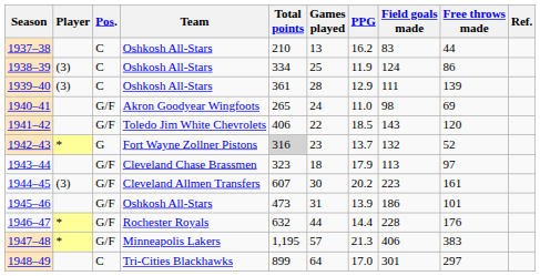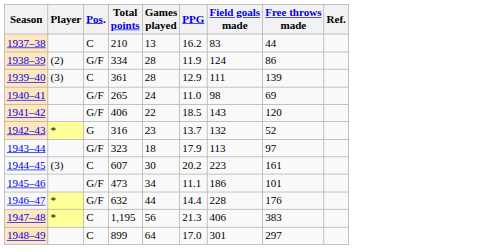- column: Team | Oshkosh All-Stars | Oshkosh All-Stars | Oshkosh All-Stars | Akron Goodyear Wingfoots | Toledo Jim White Chevrolets | Fort Wayne Zollner Pistons | Cleveland Chase Brassmen | Cleveland Allmen Transfers | Oshkosh All-Stars | Rochester Royals | Minneapolis Lakers | Tri-Cities Blackhawks
1938–39 | Player: (3) -> (2)
1938–39 | Pos.: C -> G/F
1938–39 | Games played: 25 -> 28
1942–43 | Total points: lightgrey background -> no background
1944–45 | Pos.: G/F -> C
1945–46 | Games played: 31 -> 34
1945–46 | PPG: 13.9 -> 11.1
1947–48 | Pos.: G/F -> C
1947–48 | Games played: 57 -> 56
